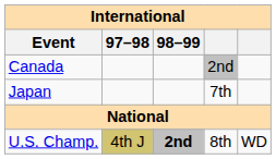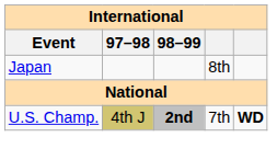- row: Canada | 2nd
Japan | column 4: 7th -> 8th
U.S. Champ. | column 4: 8th -> 7th
U.S. Champ. | column 5: normal -> bold
